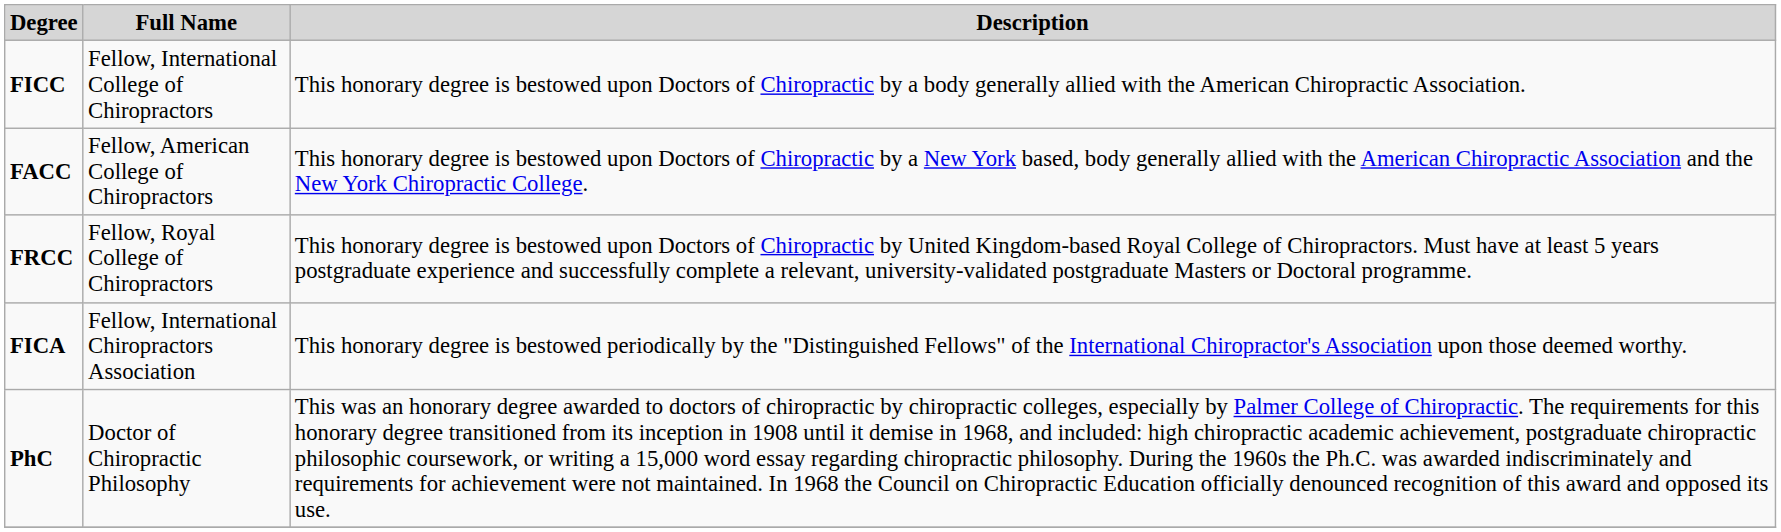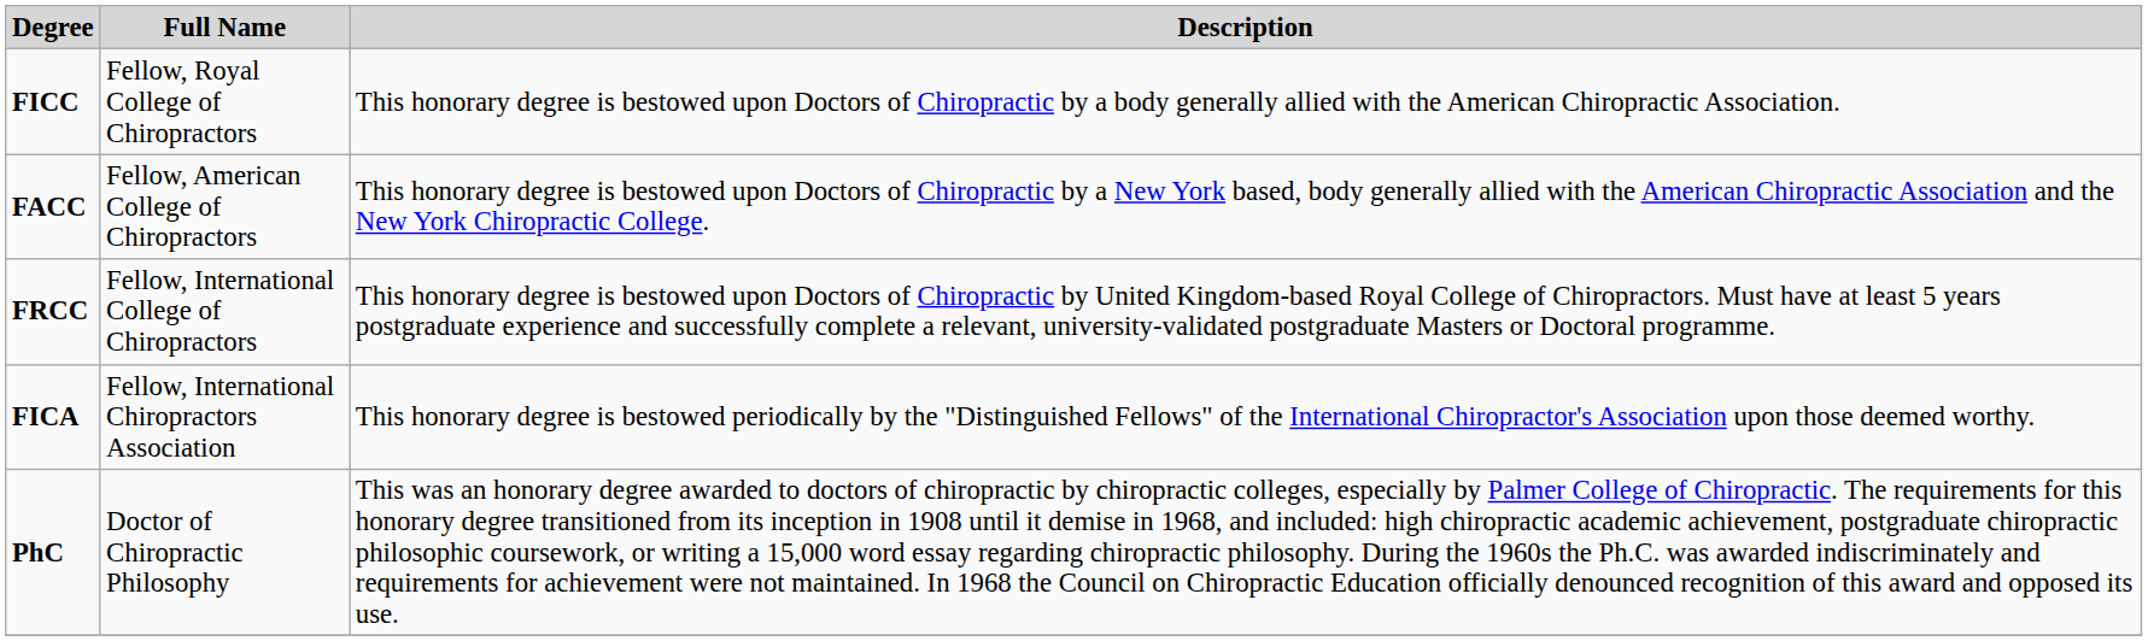FICC | Full Name: Fellow, International College of Chiropractors -> Fellow, Royal College of Chiropractors
FRCC | Full Name: Fellow, Royal College of Chiropractors -> Fellow, International College of Chiropractors
